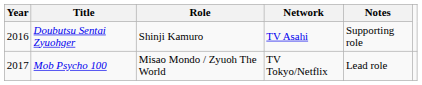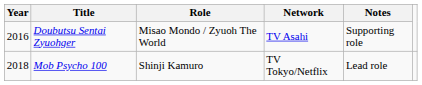Doubutsu Sentai Zyuohger | Role: Shinji Kamuro -> Misao Mondo / Zyuoh The World
Mob Psycho 100 | Year: 2017 -> 2018
Mob Psycho 100 | Role: Misao Mondo / Zyuoh The World -> Shinji Kamuro
